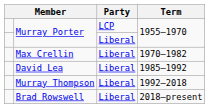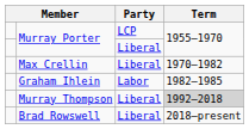+ row: Graham Ihlein | Labor | 1982–1985
- row: David Lea | Liberal | 1985–1992
Murray Thompson | Term: no background -> lightgrey background
